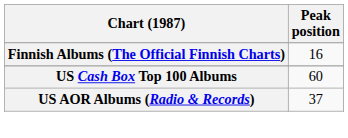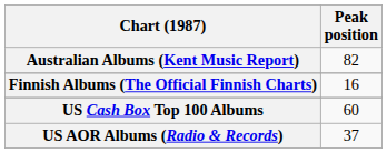+ row: Australian Albums (Kent Music Report) | 82
